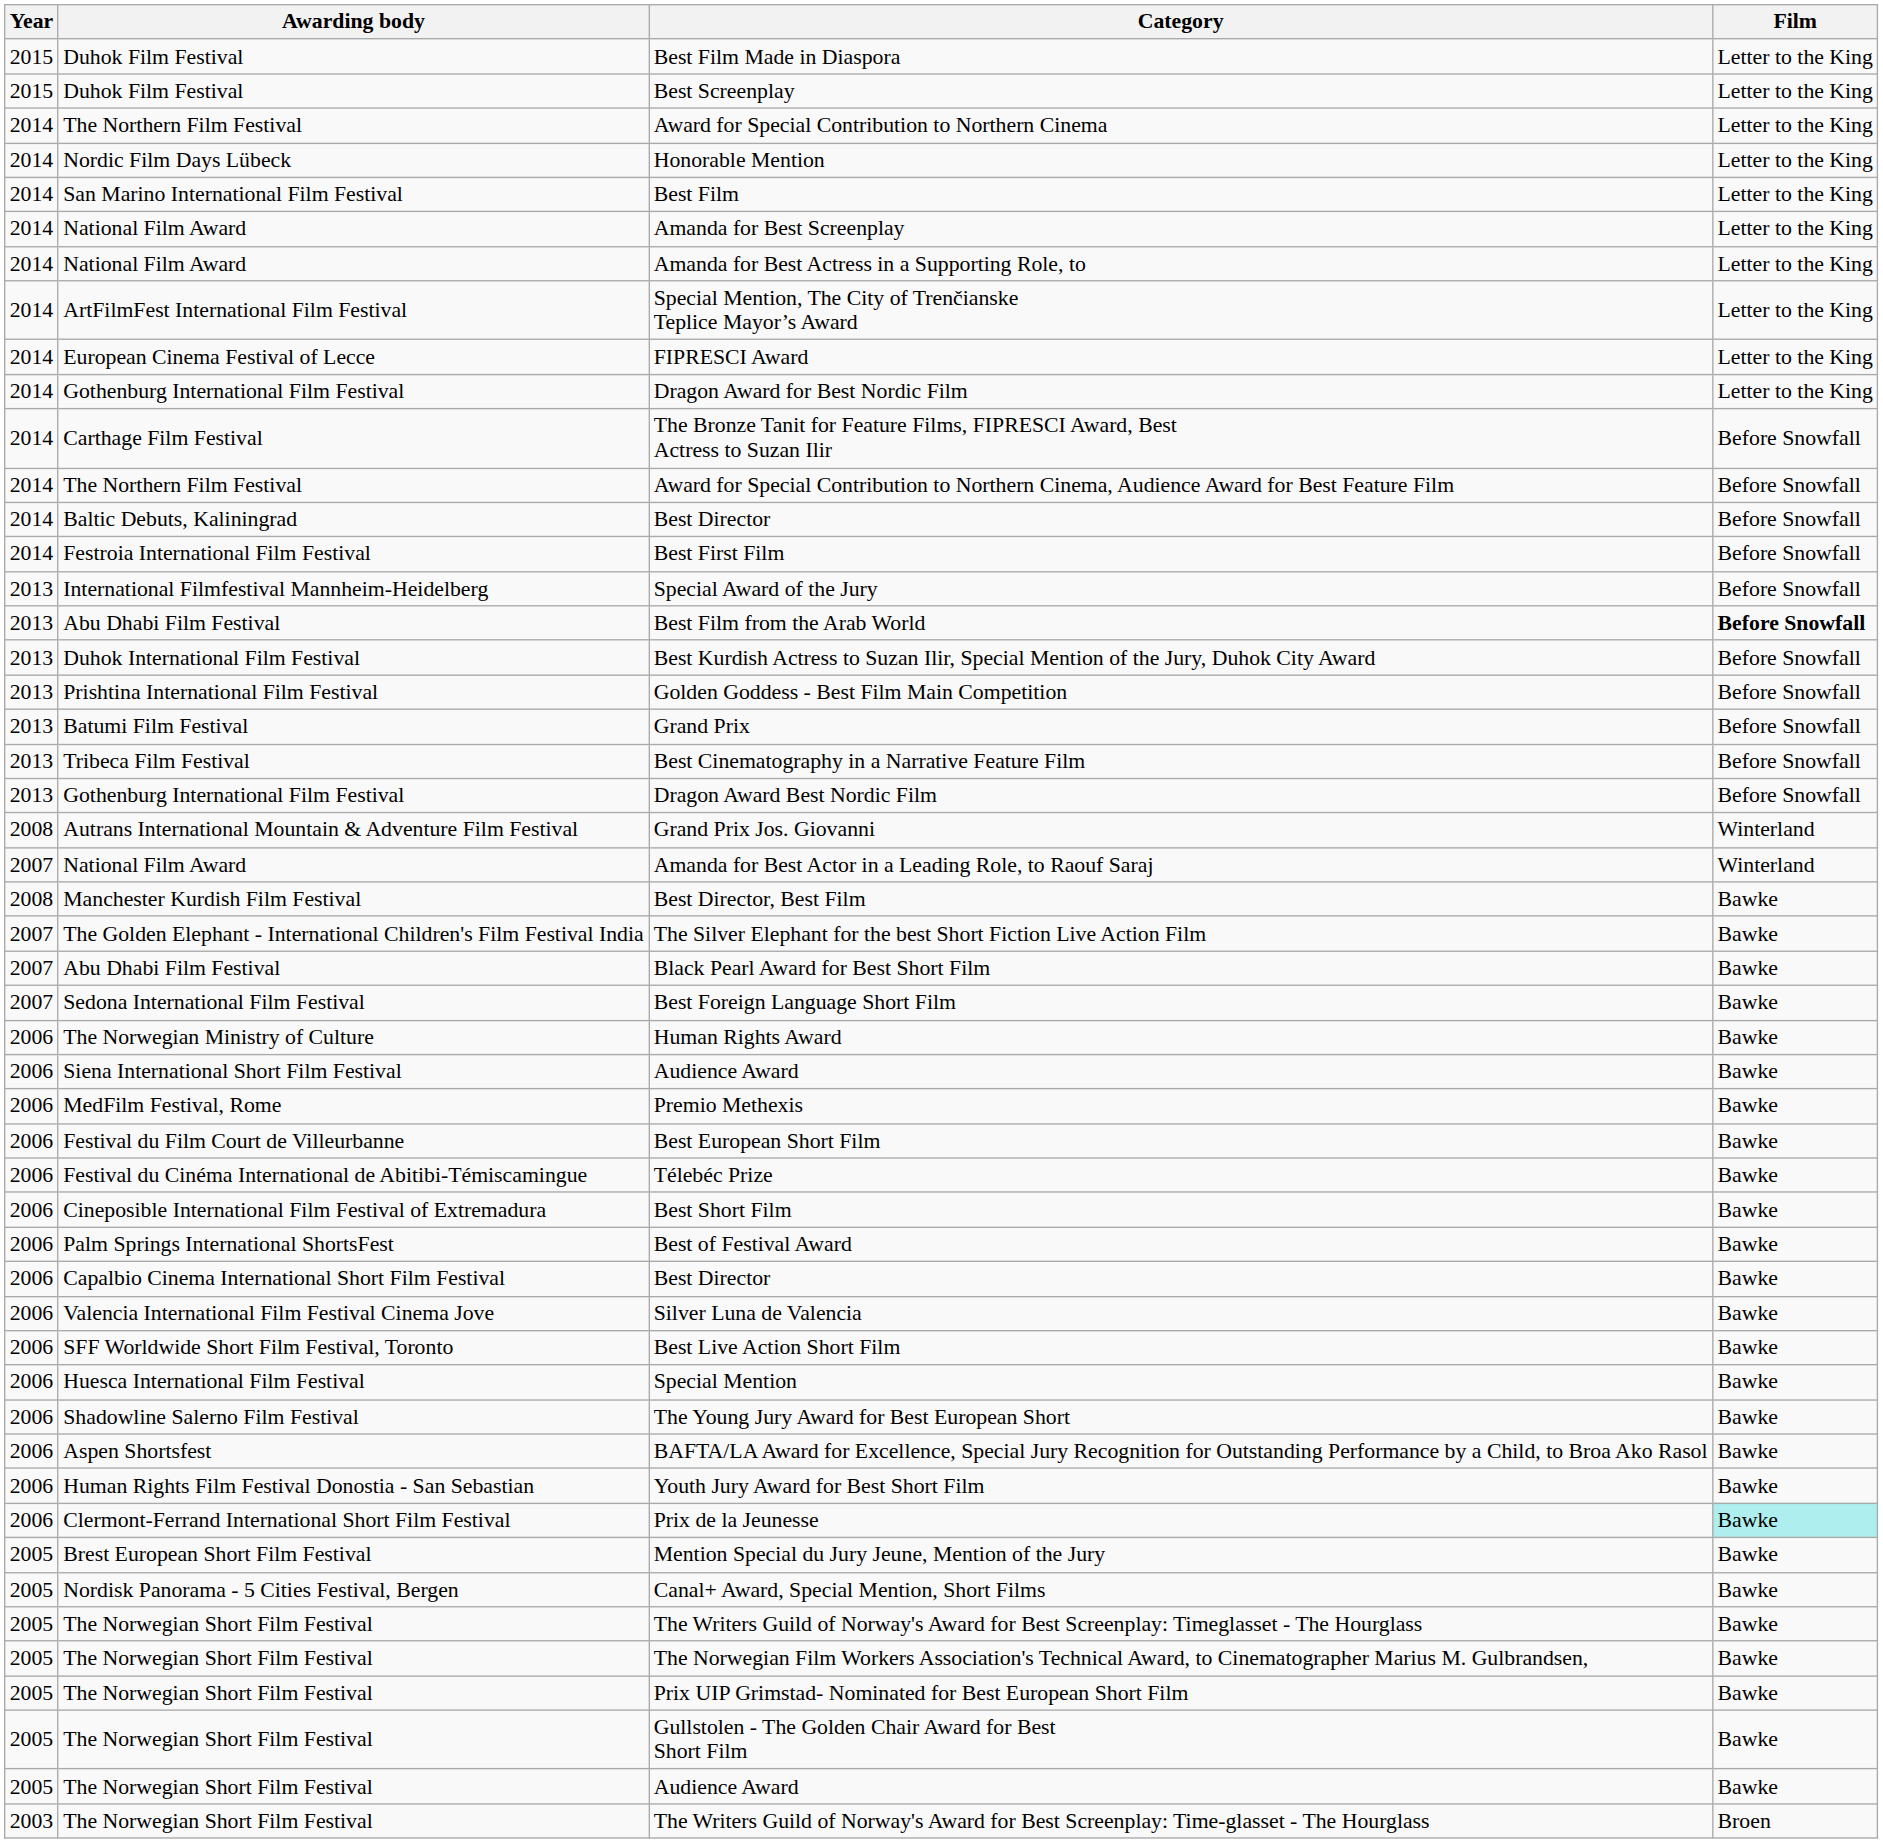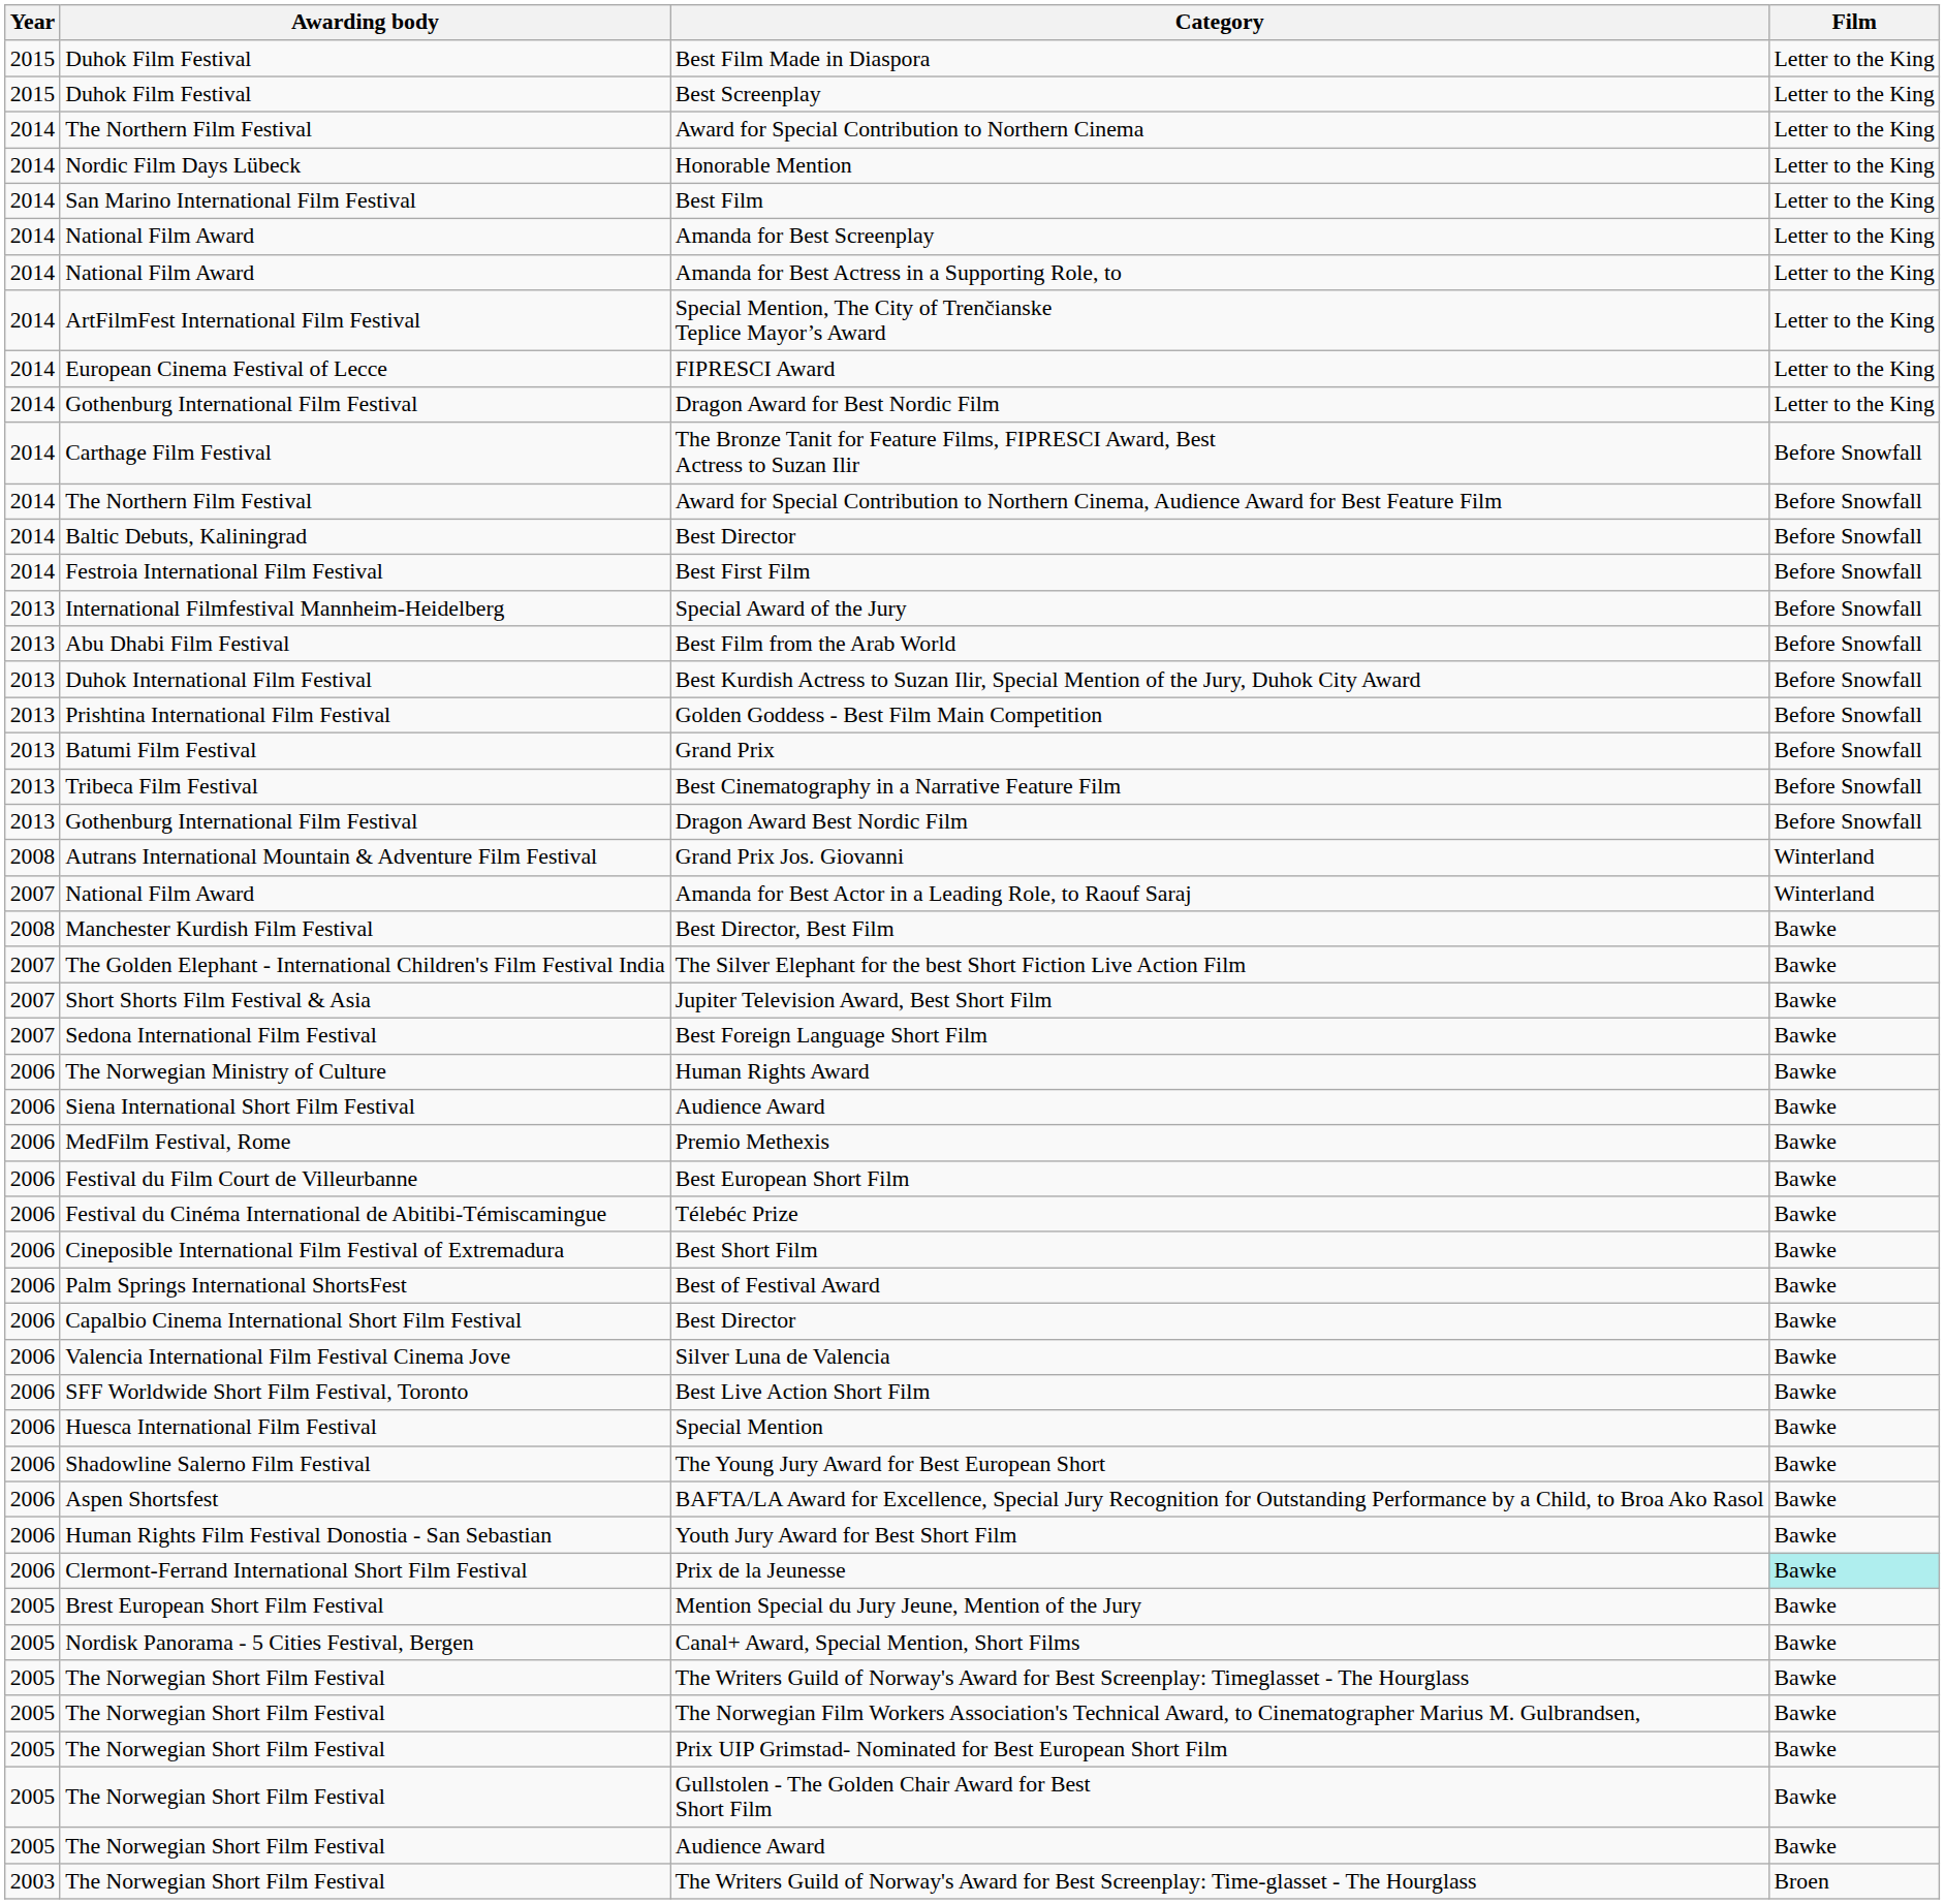Best Film from the Arab World | Film: bold -> normal
- row: 2007 | Abu Dhabi Film Festival | Black Pearl Award for Best Short Film | Bawke
+ row: 2007 | Short Shorts Film Festival & Asia | Jupiter Television Award, Best Short Film | Bawke
